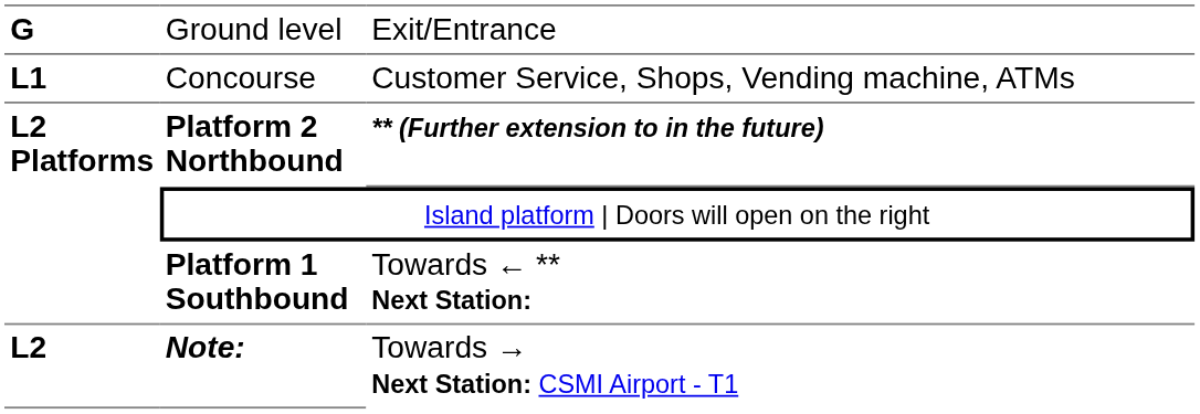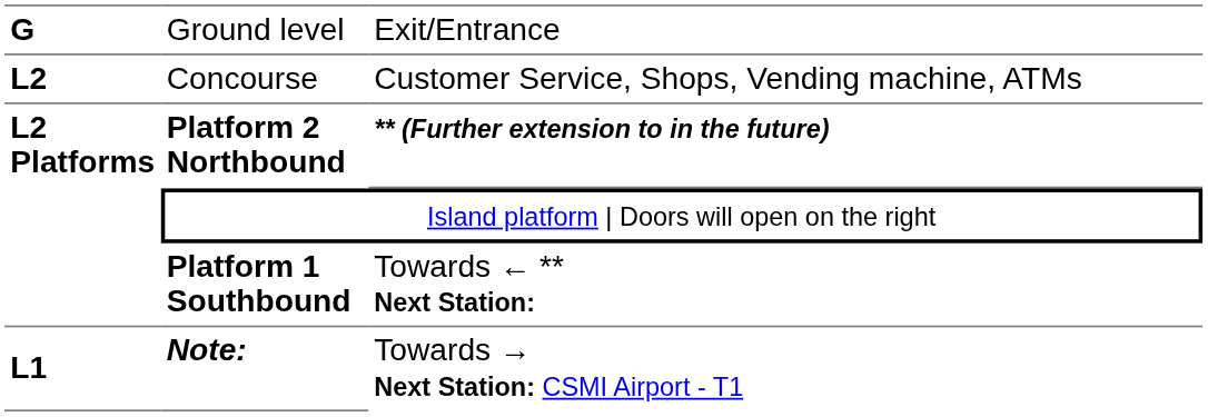Concourse | column 1: L1 -> L2
Note: | column 1: L2 -> L1
